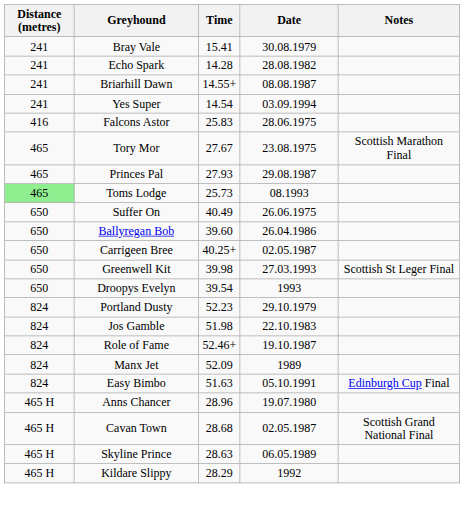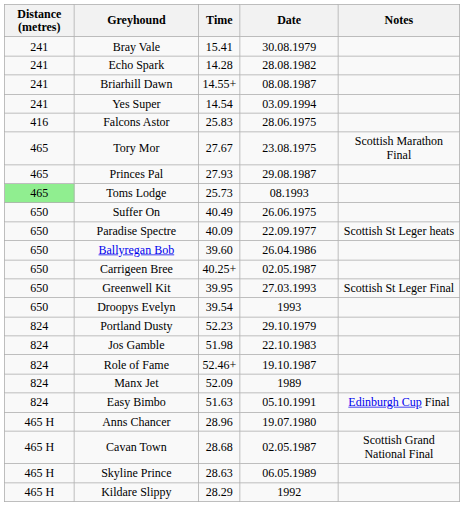+ row: 650 | Paradise Spectre | 40.09 | 22.09.1977 | Scottish St Leger heats
Greenwell Kit | Time: 39.98 -> 39.95
